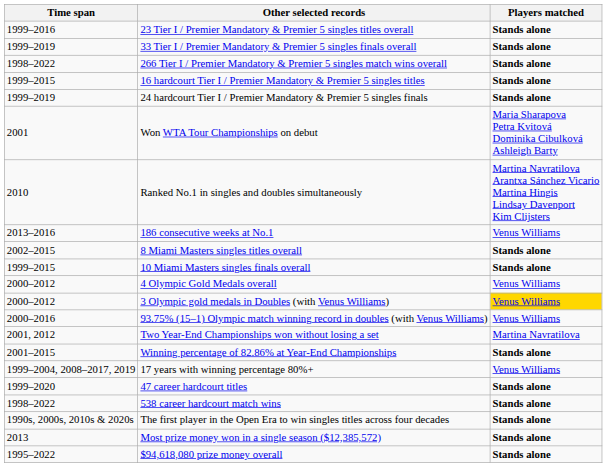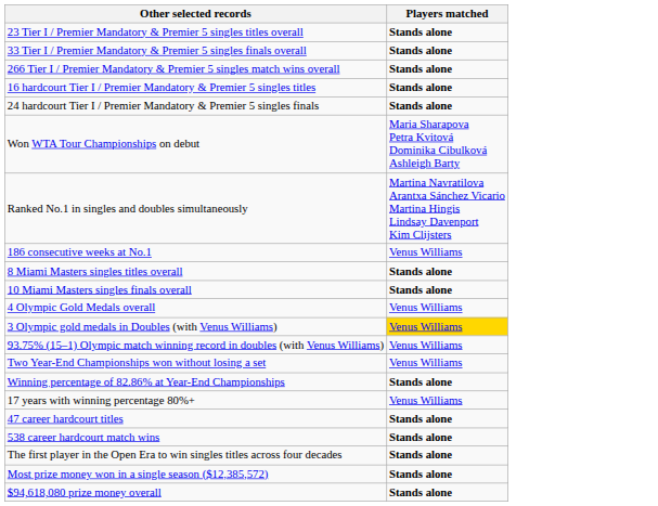- column: Time span | 1999–2016 | 1999–2019 | 1998–2022 | 1999–2015 | 1999–2019 | 2001 | 2010 | 2013–2016 | 2002–2015 | 1999–2015 | 2000–2012 | 2000–2012 | 2000–2016 | 2001, 2012 | 2001–2015 | 1999–2004, 2008–2017, 2019 | 1999–2020 | 1998–2022 | 1990s, 2000s, 2010s & 2020s | 2013 | 1995–2022
Two Year-End Championships won without losing a set | Players matched: Martina Navratilova -> Venus Williams
